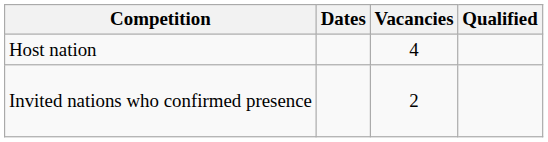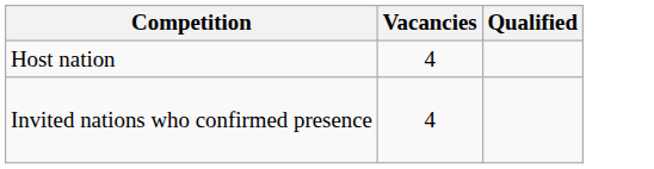- column: Dates
Invited nations who confirmed presence | Vacancies: 2 -> 4
